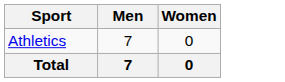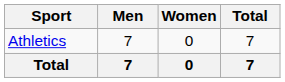+ column: Total | 7 | 7
